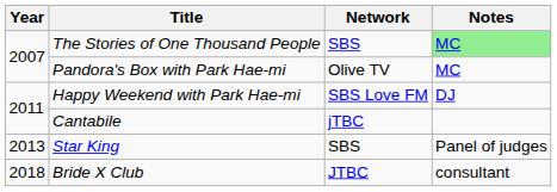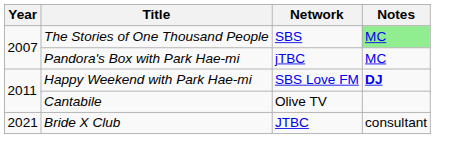Pandora's Box with Park Hae-mi | Network: Olive TV -> jTBC
Happy Weekend with Park Hae-mi | Notes: normal -> bold
Cantabile | Network: jTBC -> Olive TV
- row: 2013 | Star King | SBS | Panel of judges
Bride X Club | Year: 2018 -> 2021
